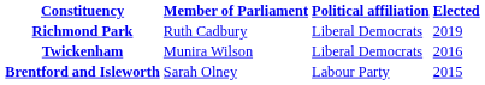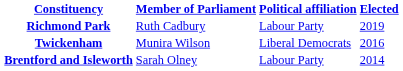Richmond Park | Political affiliation: Liberal Democrats -> Labour Party
Brentford and Isleworth | Elected: 2015 -> 2014
